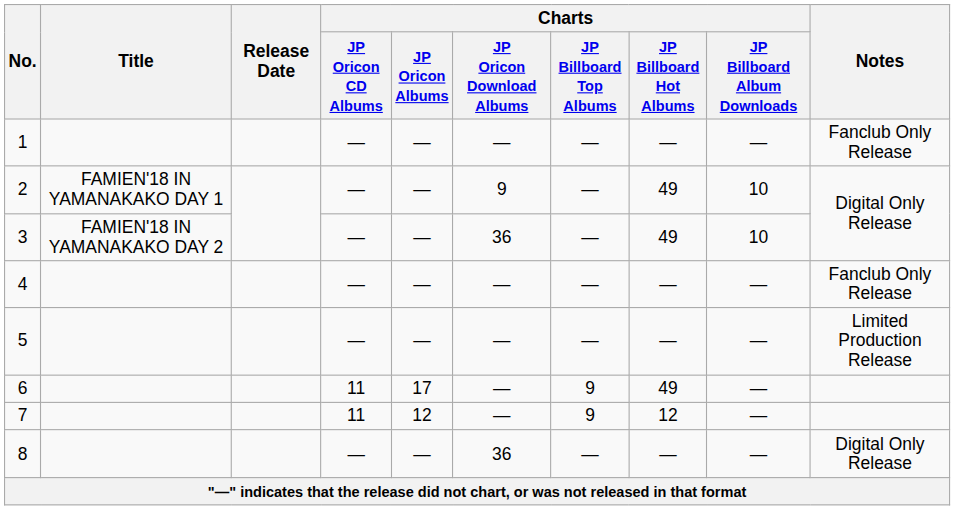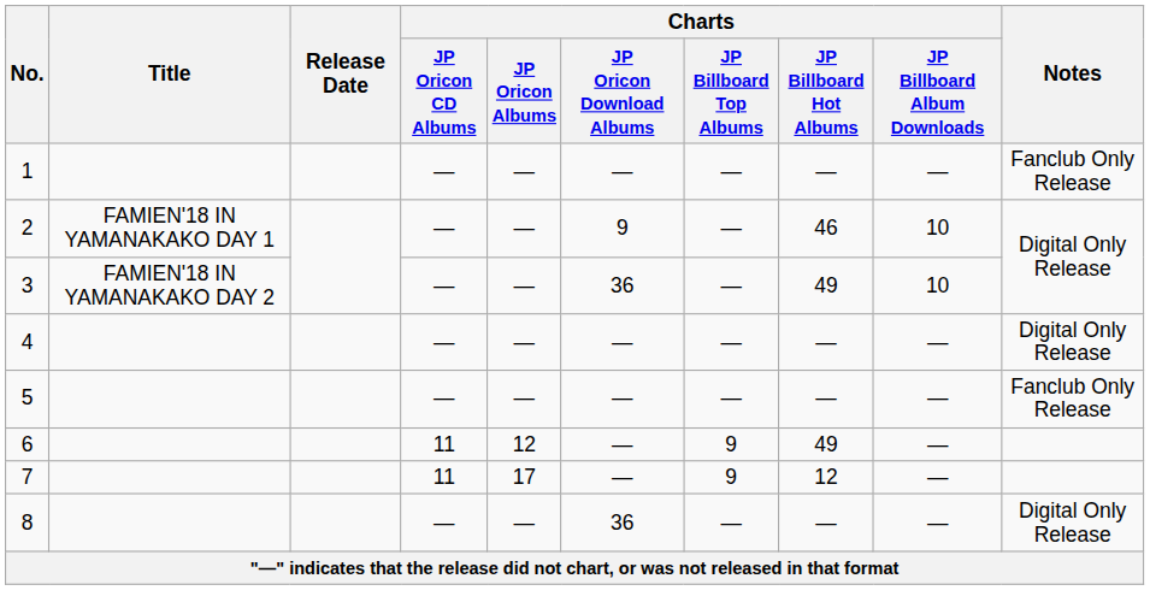2 | Charts / JP Billboard Hot Albums: 49 -> 46
4 | Notes: Fanclub Only Release -> Digital Only Release
5 | Notes: Limited Production Release -> Fanclub Only Release
6 | Charts / JP Oricon Albums: 17 -> 12
7 | Charts / JP Oricon Albums: 12 -> 17
